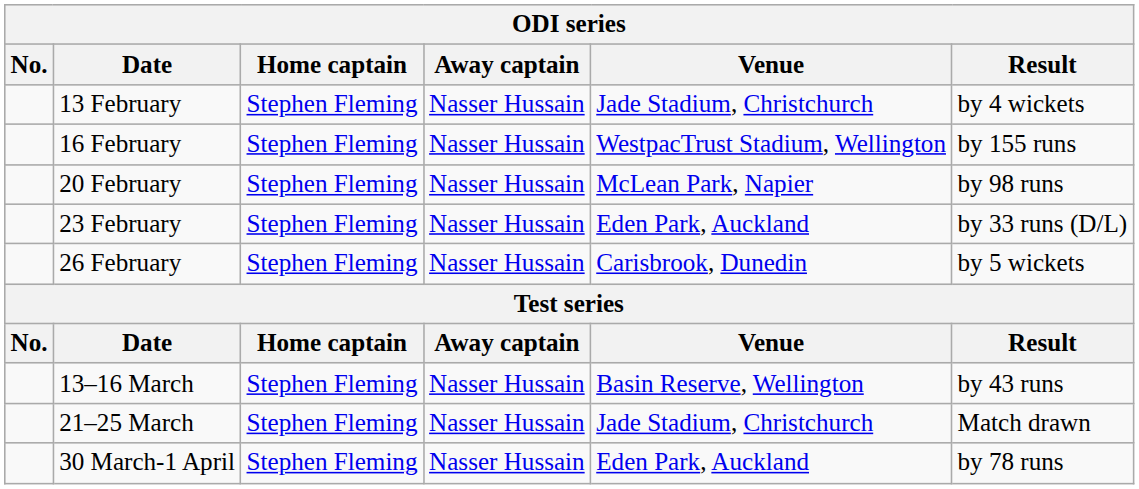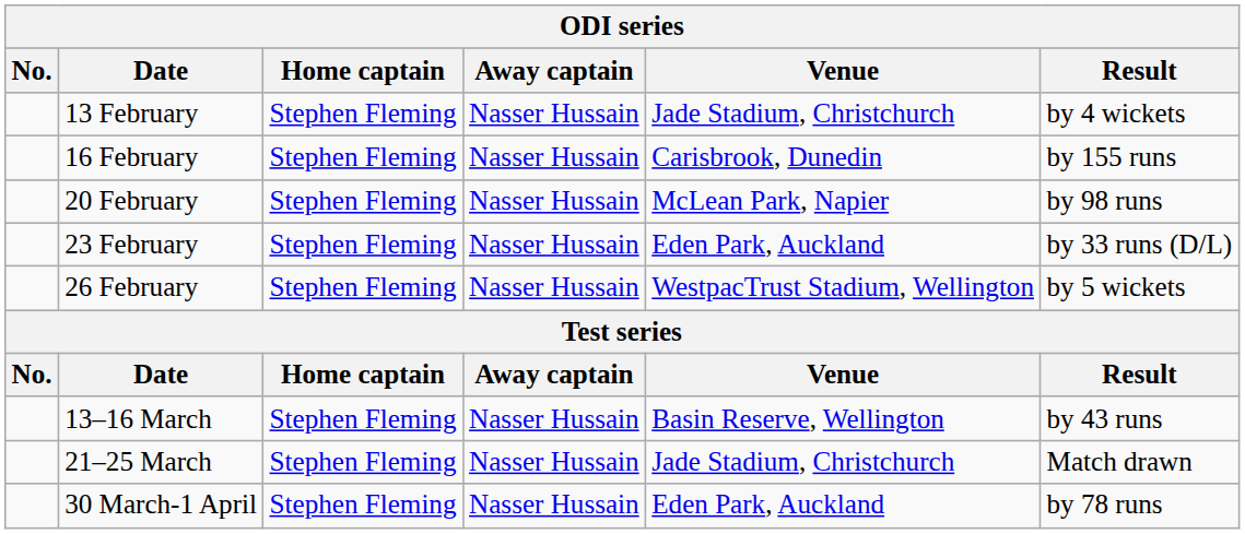16 February | Venue: WestpacTrust Stadium, Wellington -> Carisbrook, Dunedin
26 February | Venue: Carisbrook, Dunedin -> WestpacTrust Stadium, Wellington
